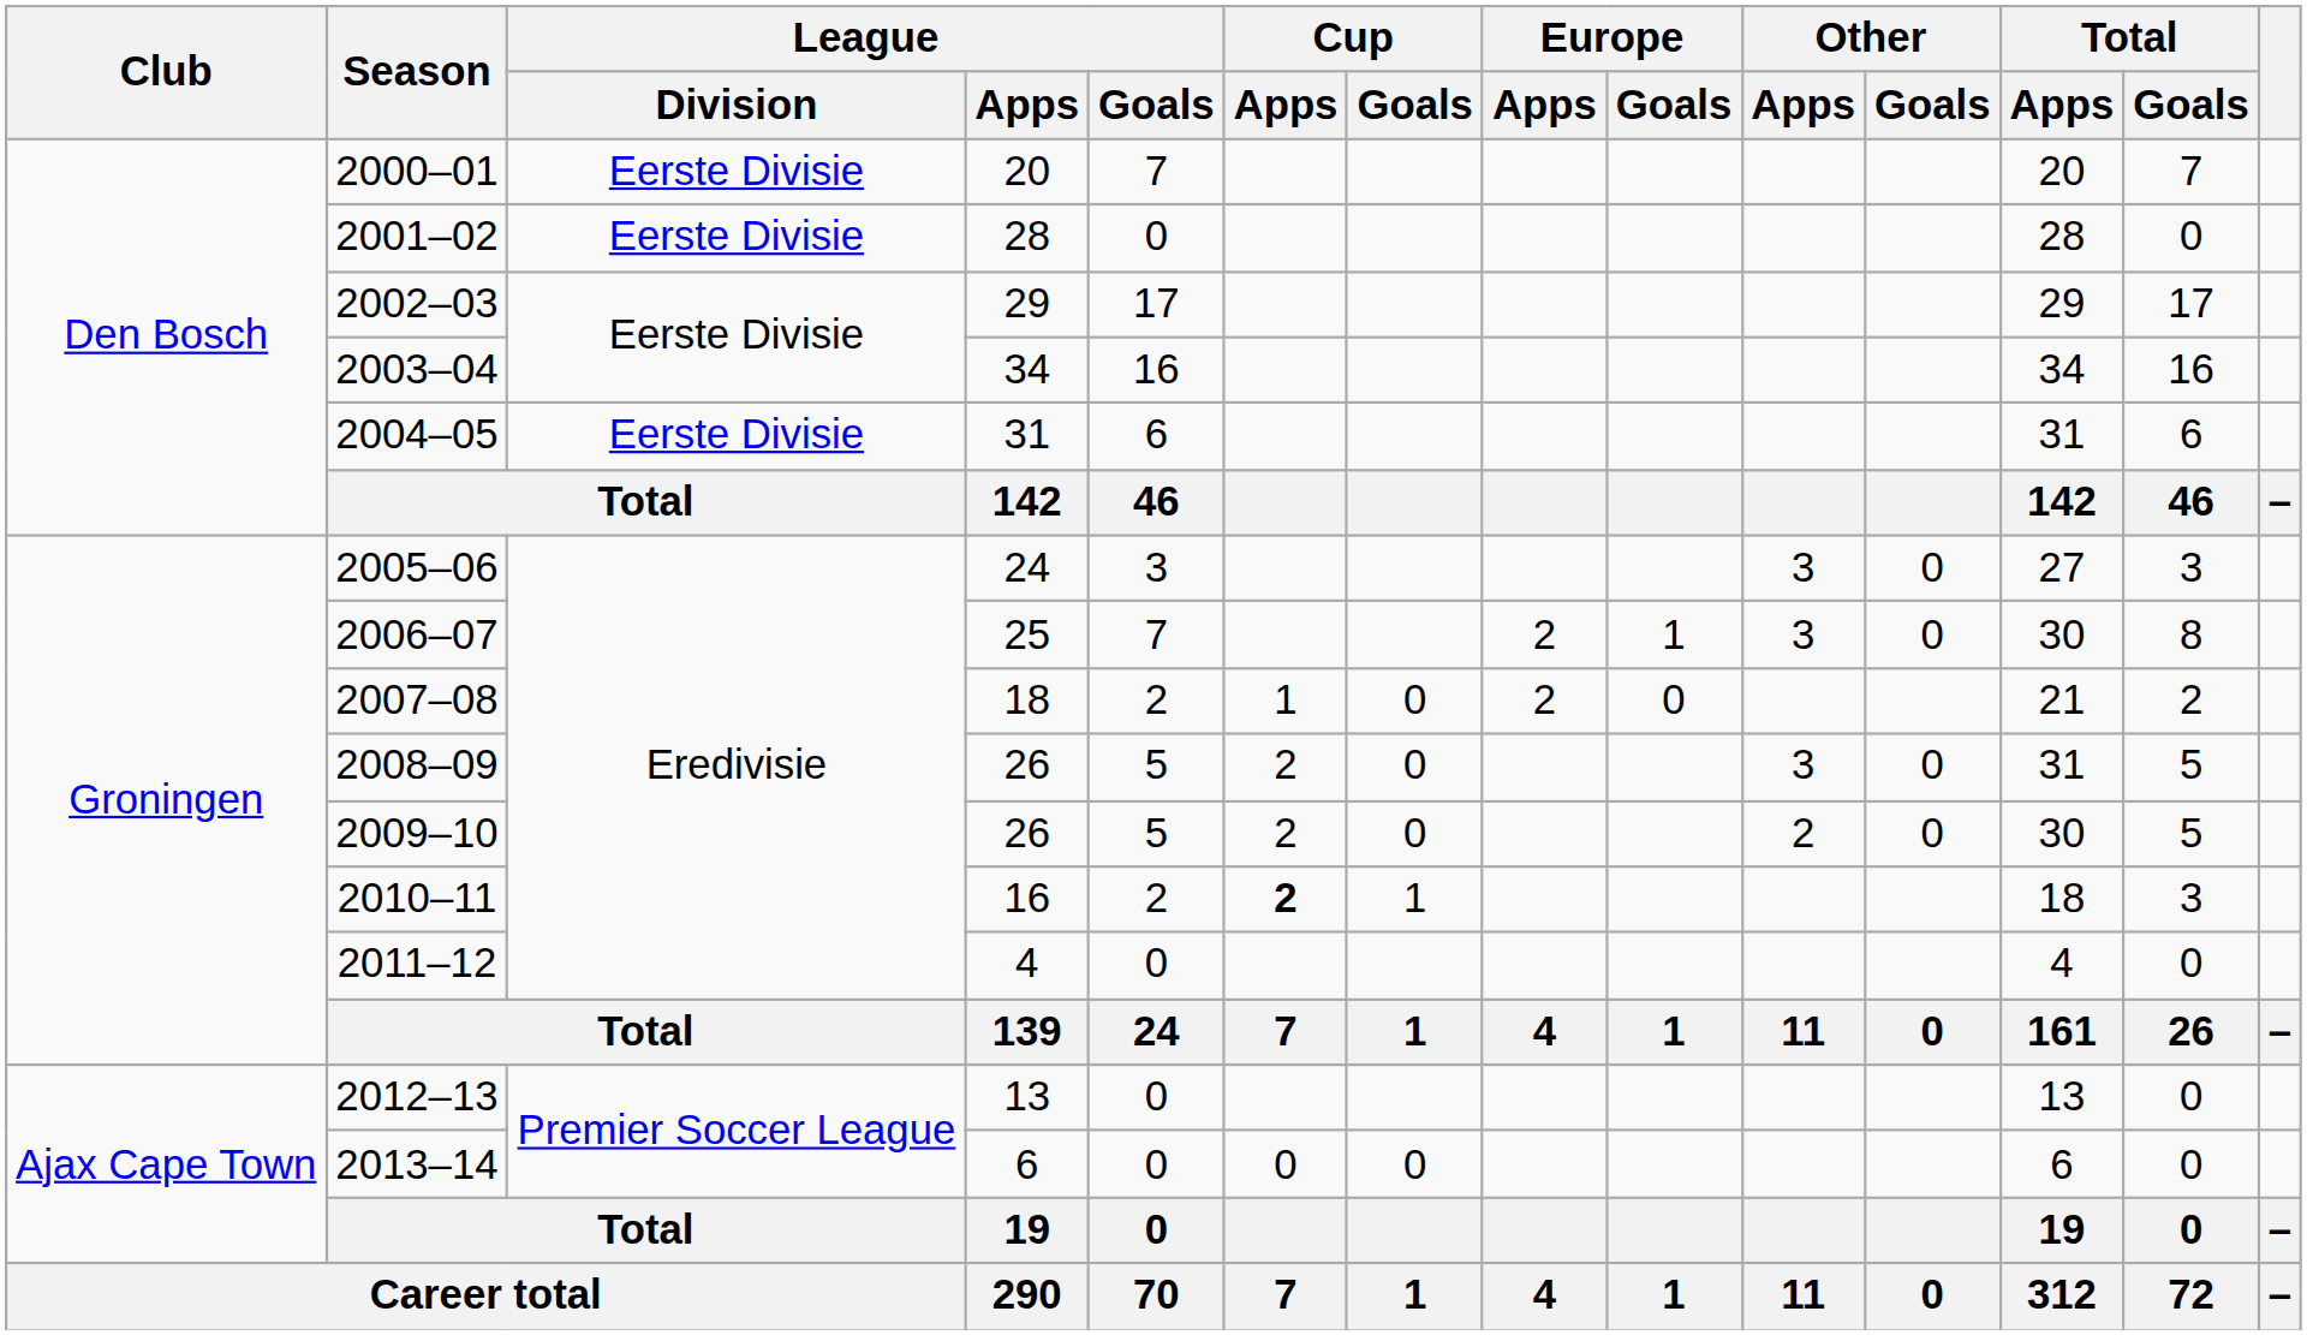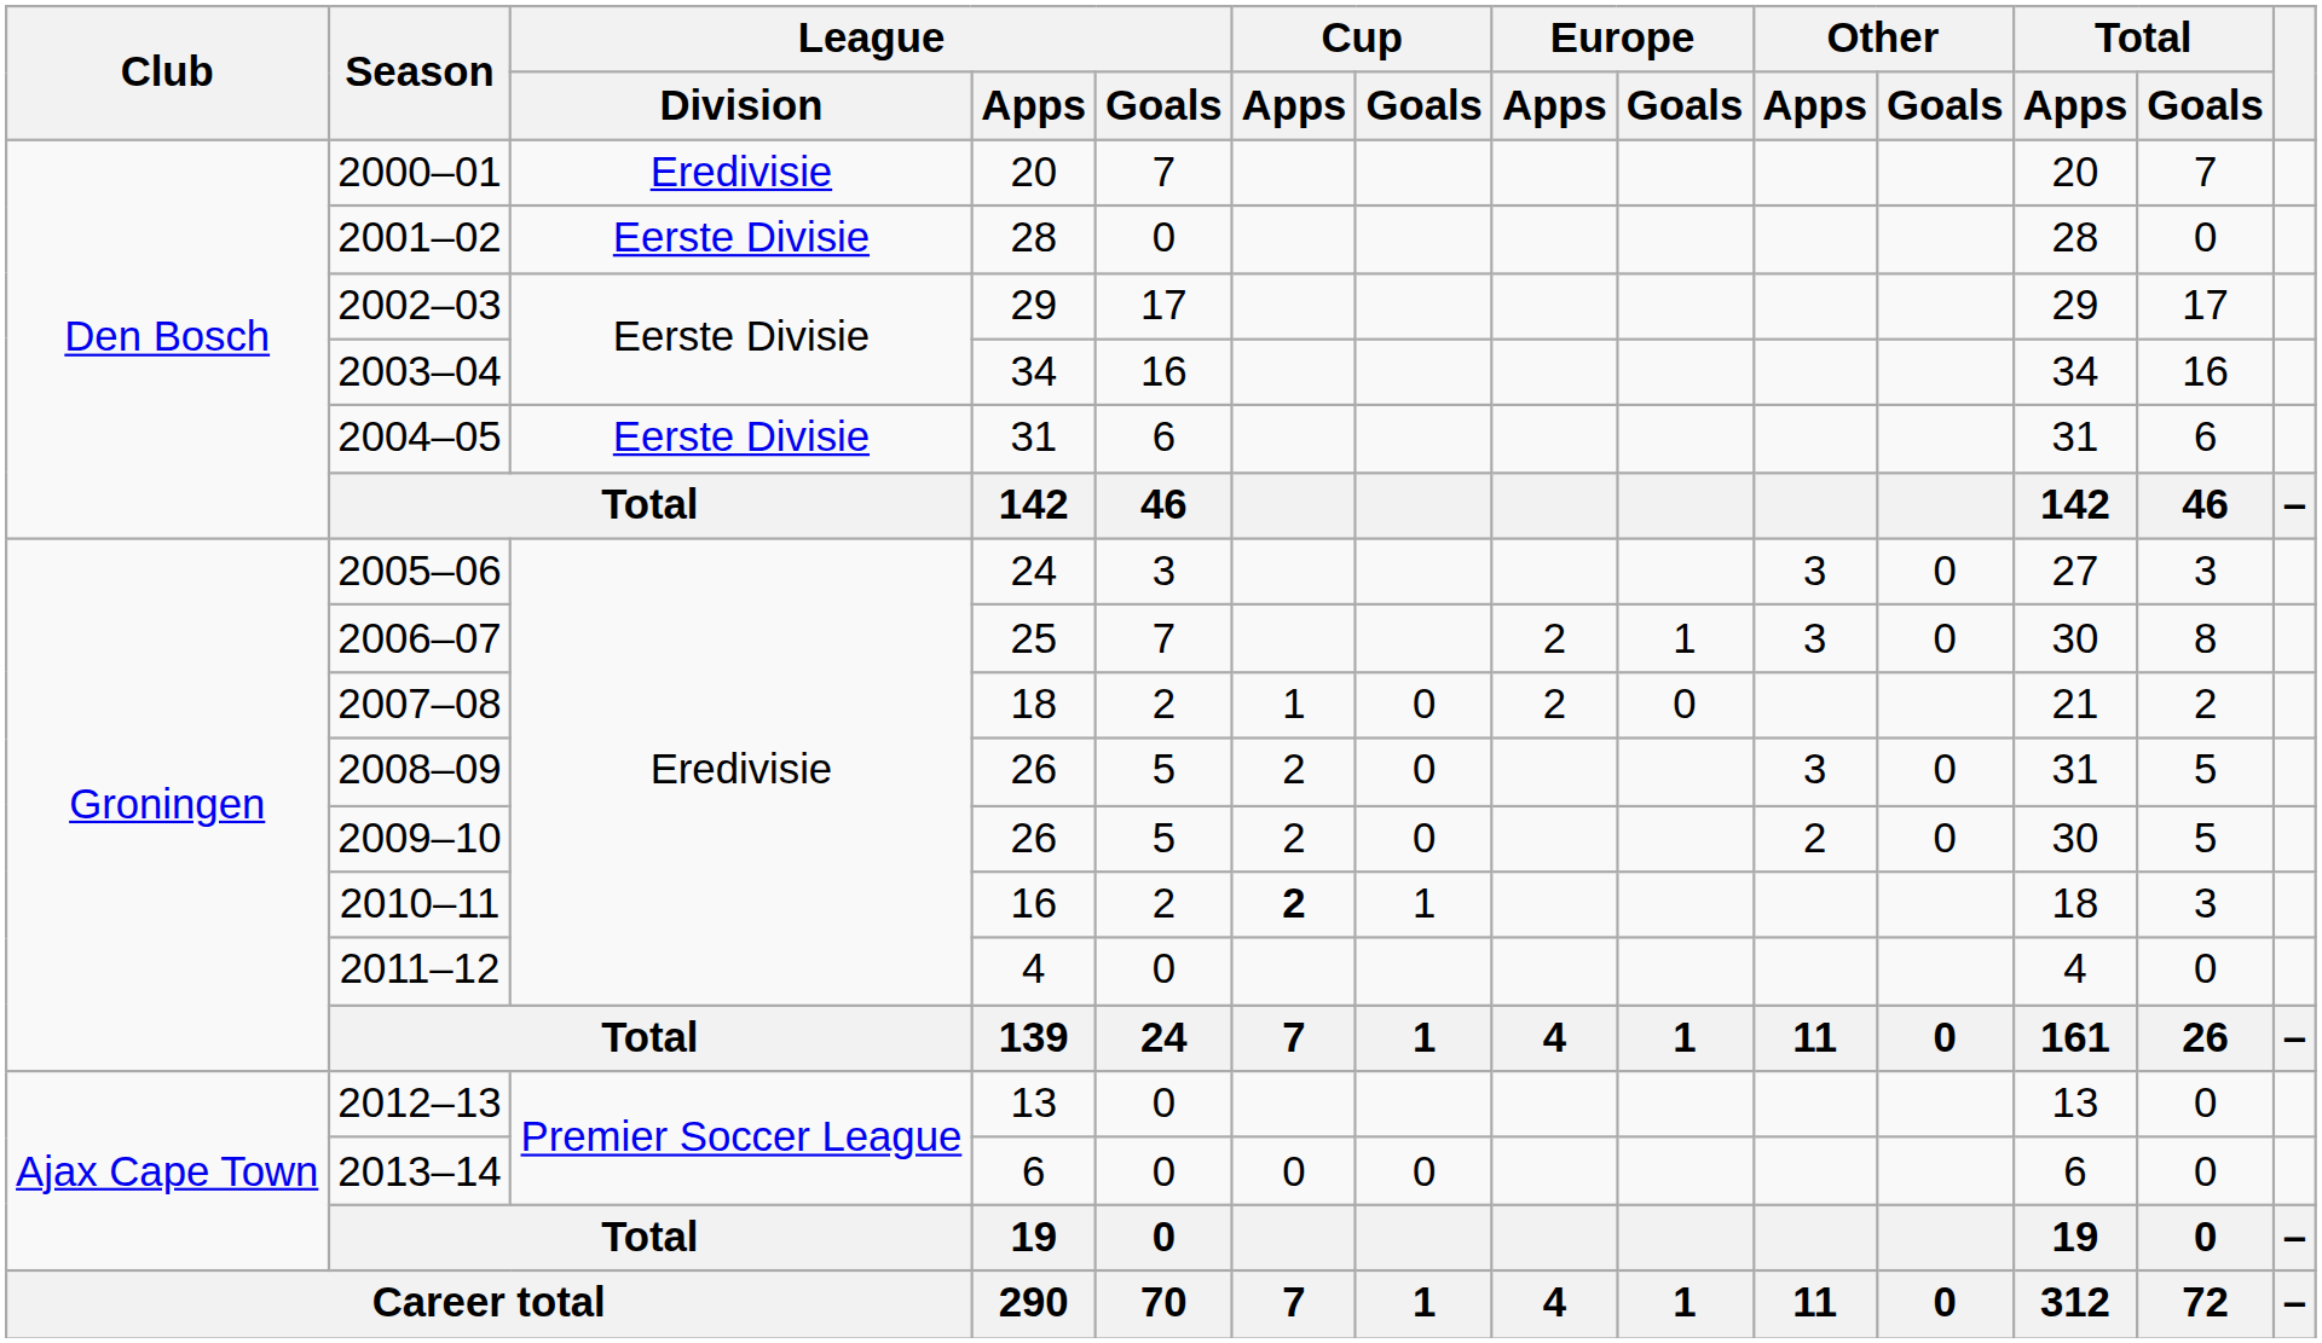2000–01 | League / Division: Eerste Divisie -> Eredivisie
